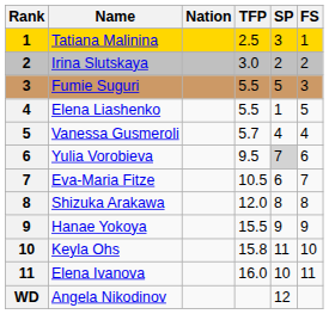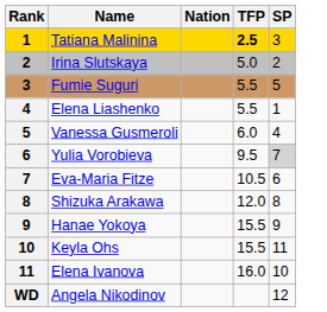- column: FS | 1 | 2 | 3 | 5 | 4 | 6 | 7 | 8 | 9 | 10 | 11
Tatiana Malinina | TFP: normal -> bold
Irina Slutskaya | TFP: 3.0 -> 5.0
Vanessa Gusmeroli | TFP: 5.7 -> 6.0
Keyla Ohs | TFP: 15.8 -> 15.5
